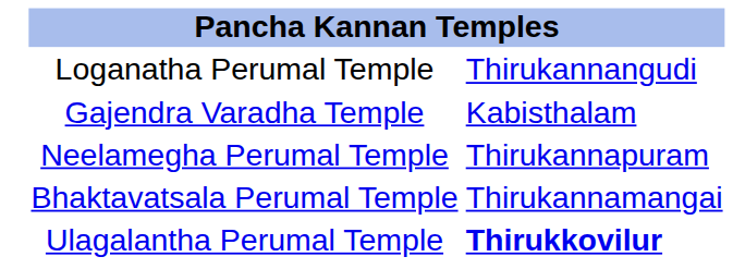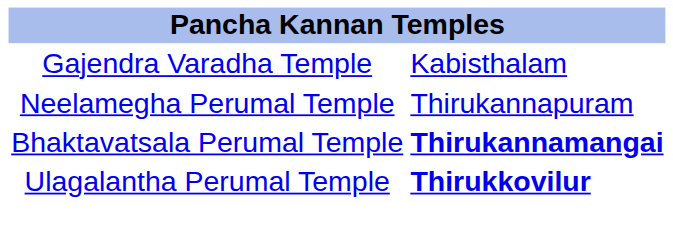- row: Loganatha Perumal Temple | Thirukannangudi
Bhaktavatsala Perumal Temple | column 2: normal -> bold
